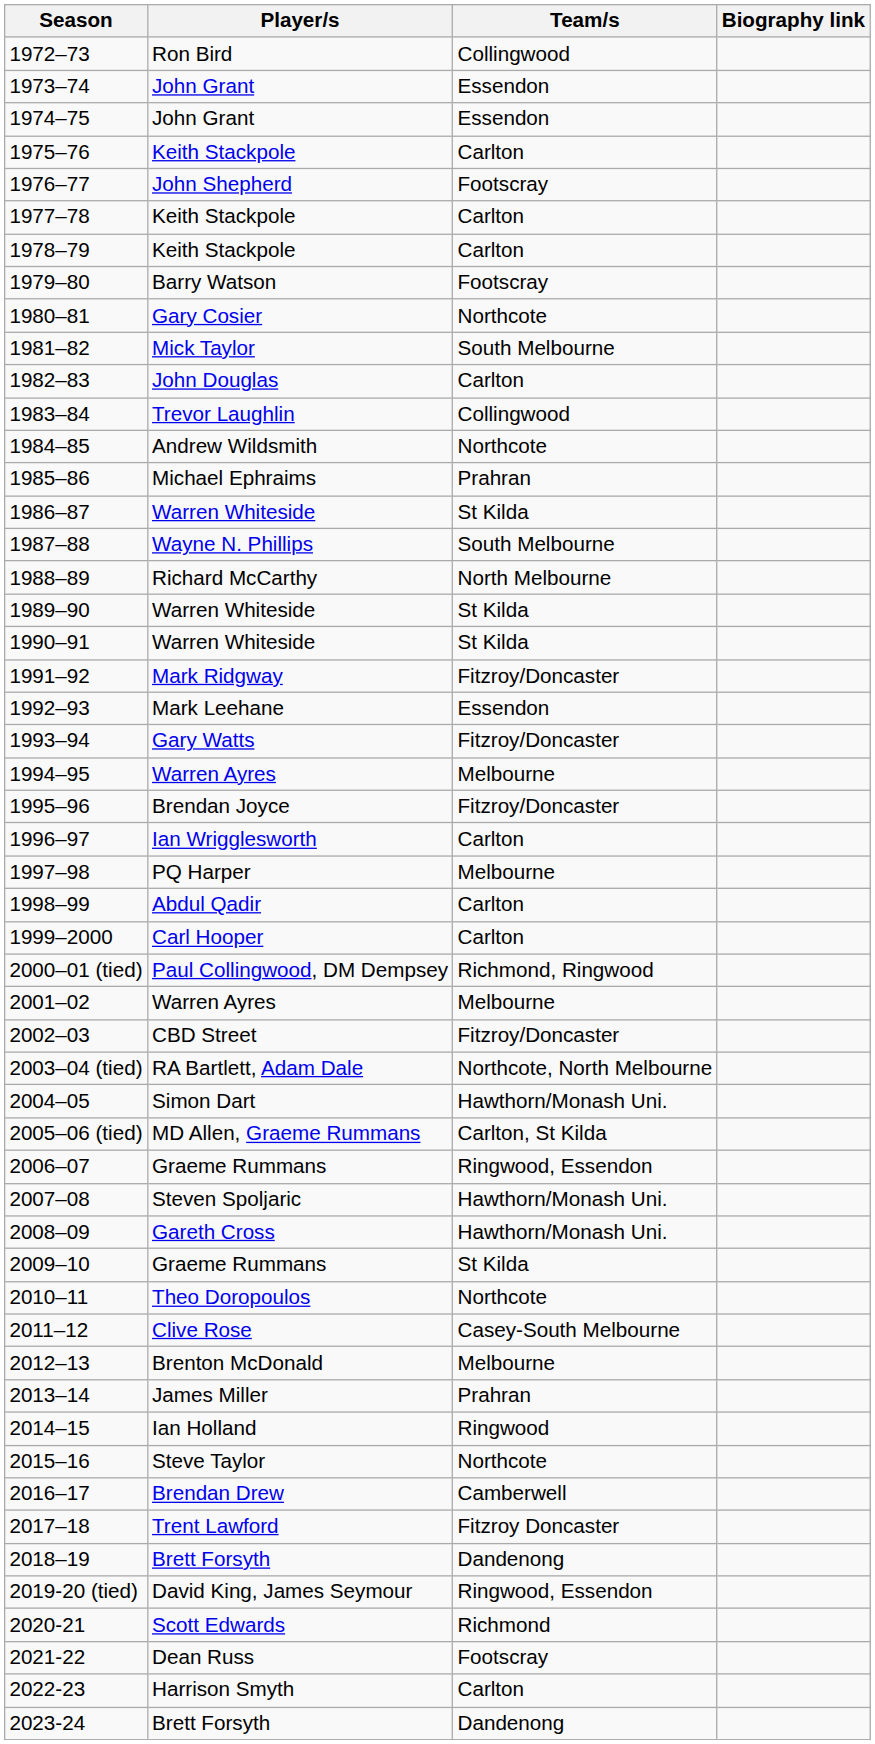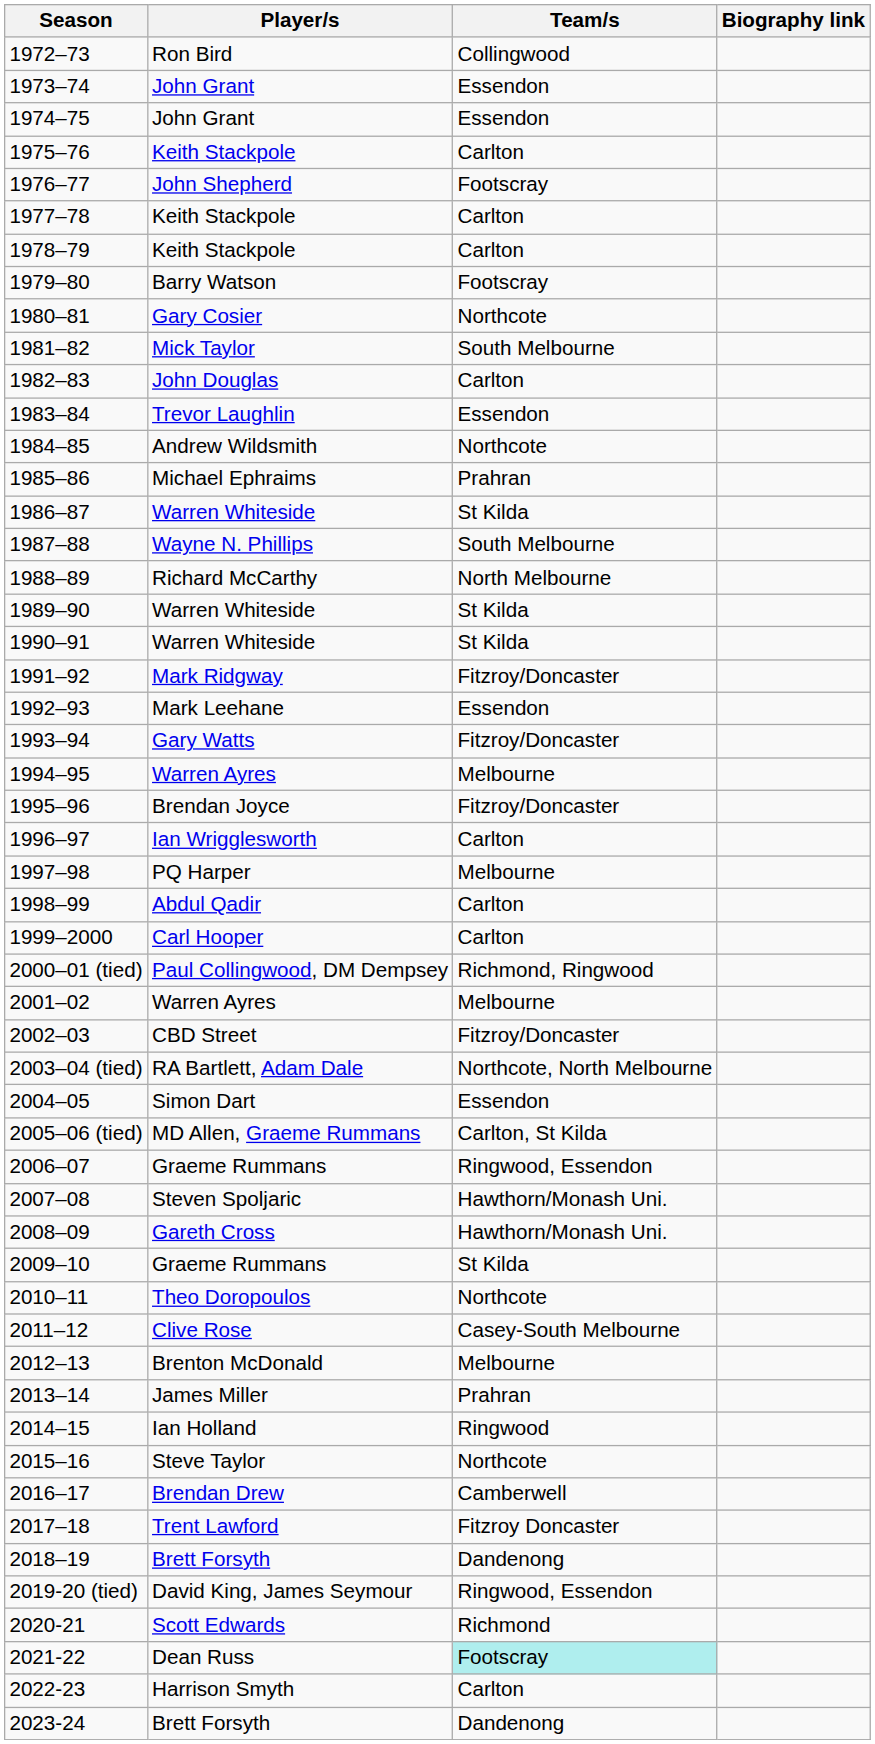1983–84 | Team/s: Collingwood -> Essendon
2004–05 | Team/s: Hawthorn/Monash Uni. -> Essendon
2021-22 | Team/s: no background -> paleturquoise background
